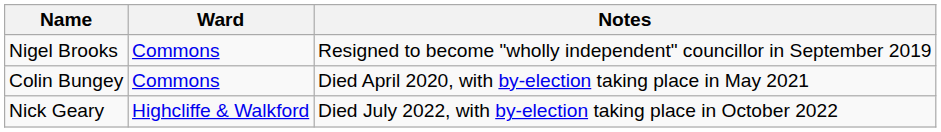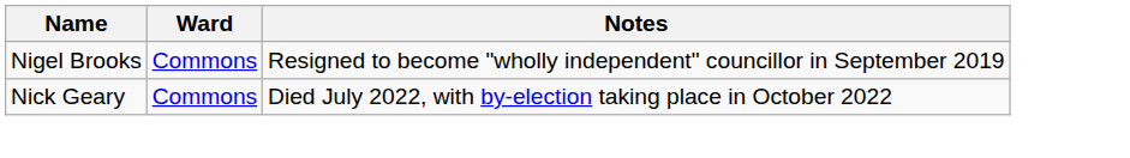- row: Colin Bungey | Commons | Died April 2020, with by-election taking place in May 2021
Nick Geary | Ward: Highcliffe & Walkford -> Commons
